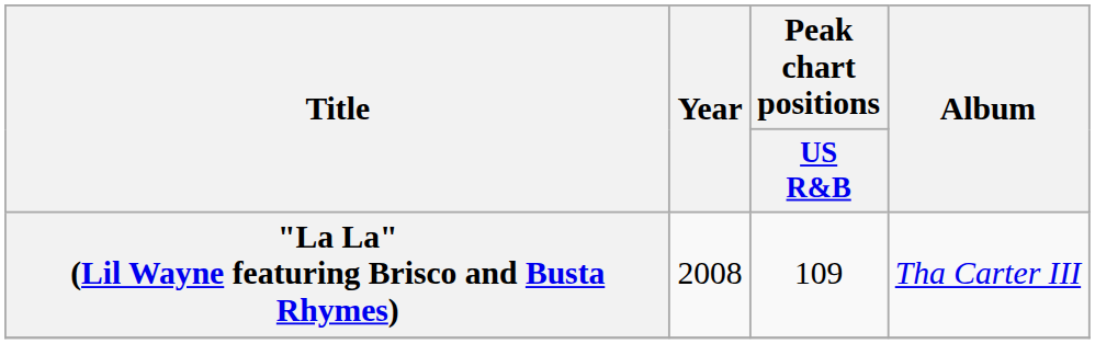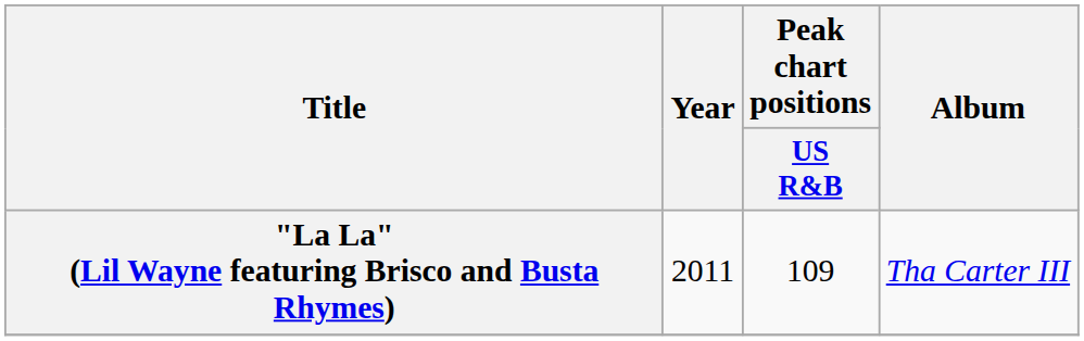"La La" (Lil Wayne featuring Brisco and Busta Rhymes) | Year: 2008 -> 2011
